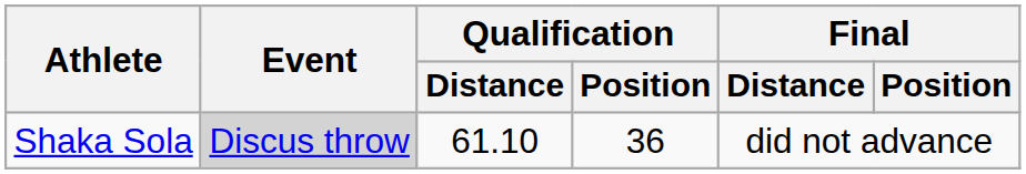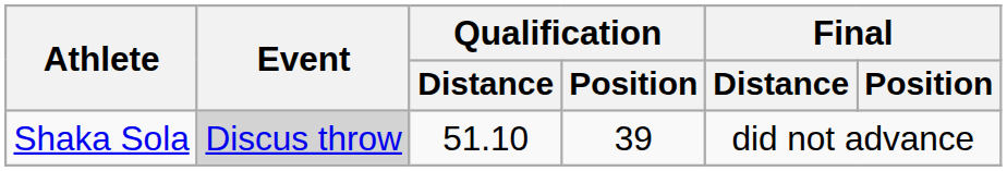Shaka Sola | Qualification / Distance: 61.10 -> 51.10
Shaka Sola | Qualification / Position: 36 -> 39
